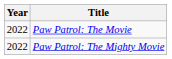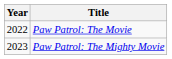Paw Patrol: The Mighty Movie | Year: 2022 -> 2023
